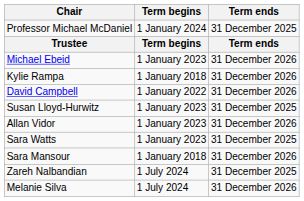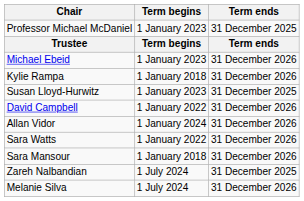Professor Michael McDaniel | Term begins: 1 January 2024 -> 1 January 2023
rows swapped: David Campbell <-> Susan Lloyd-Hurwitz
Allan Vidor | Term begins: 1 January 2023 -> 1 January 2024
Sara Watts | Term begins: 1 January 2023 -> 1 January 2022
Sara Watts | Term ends: 31 December 2025 -> 31 December 2026
